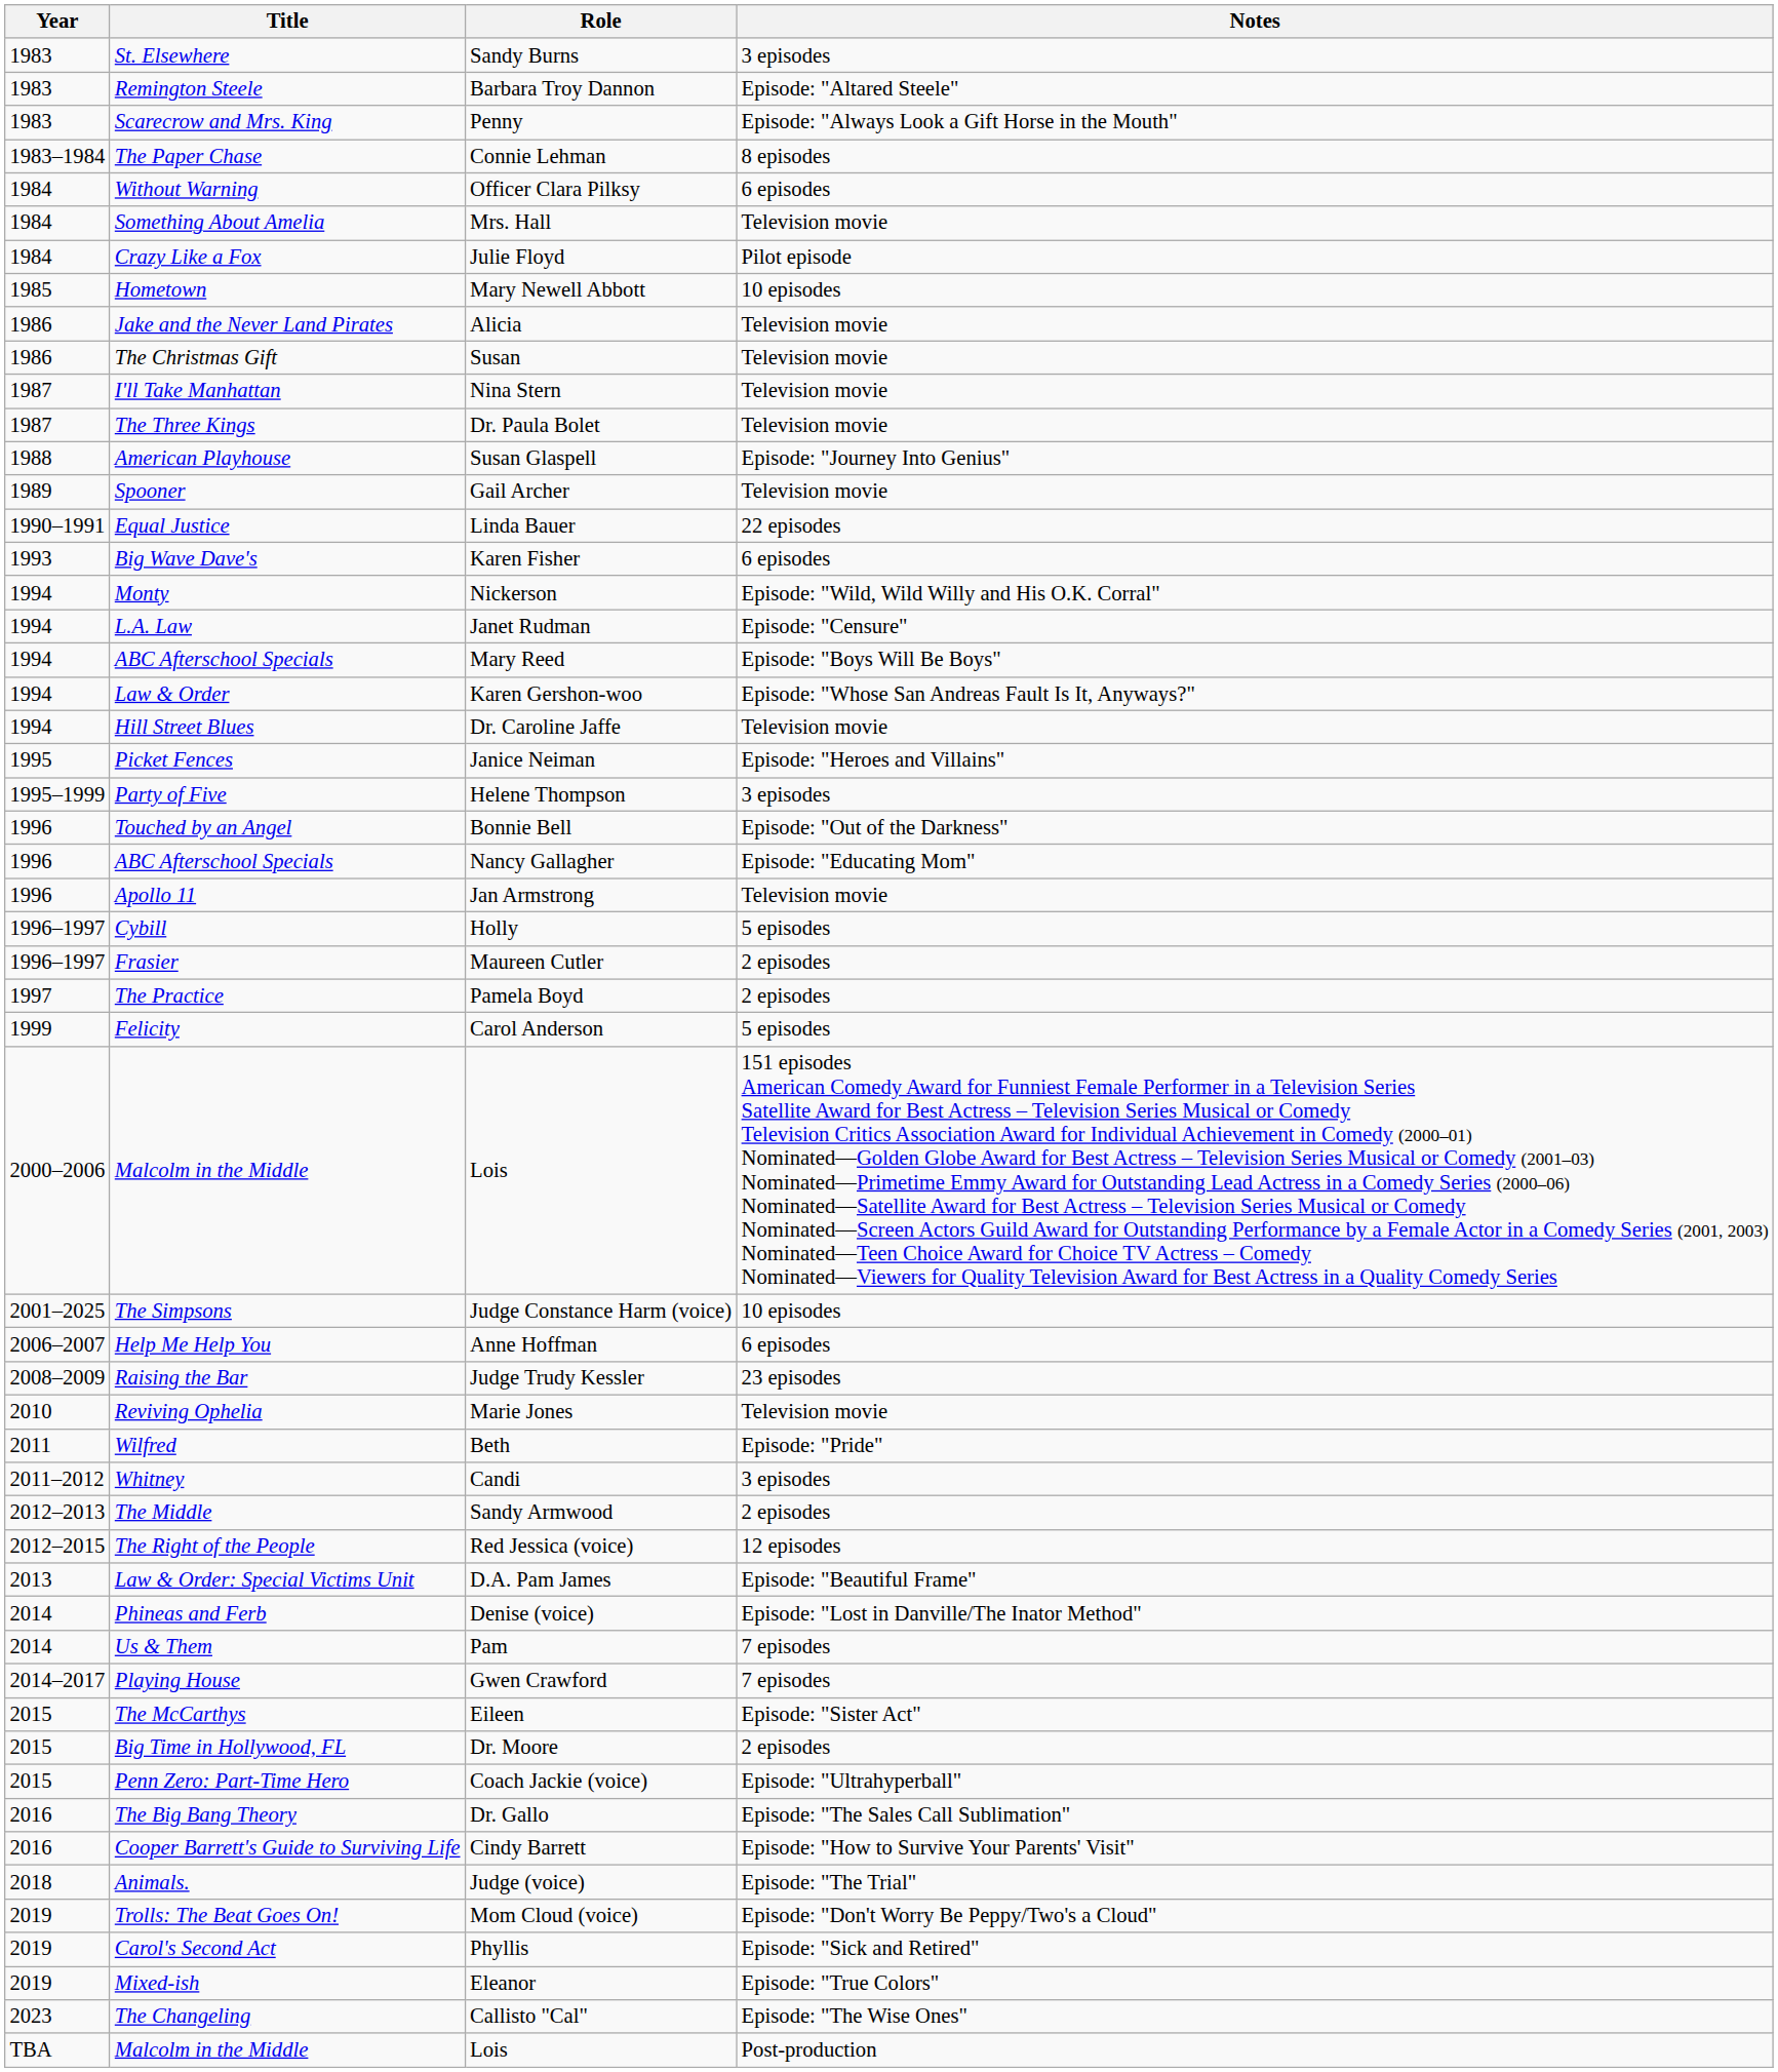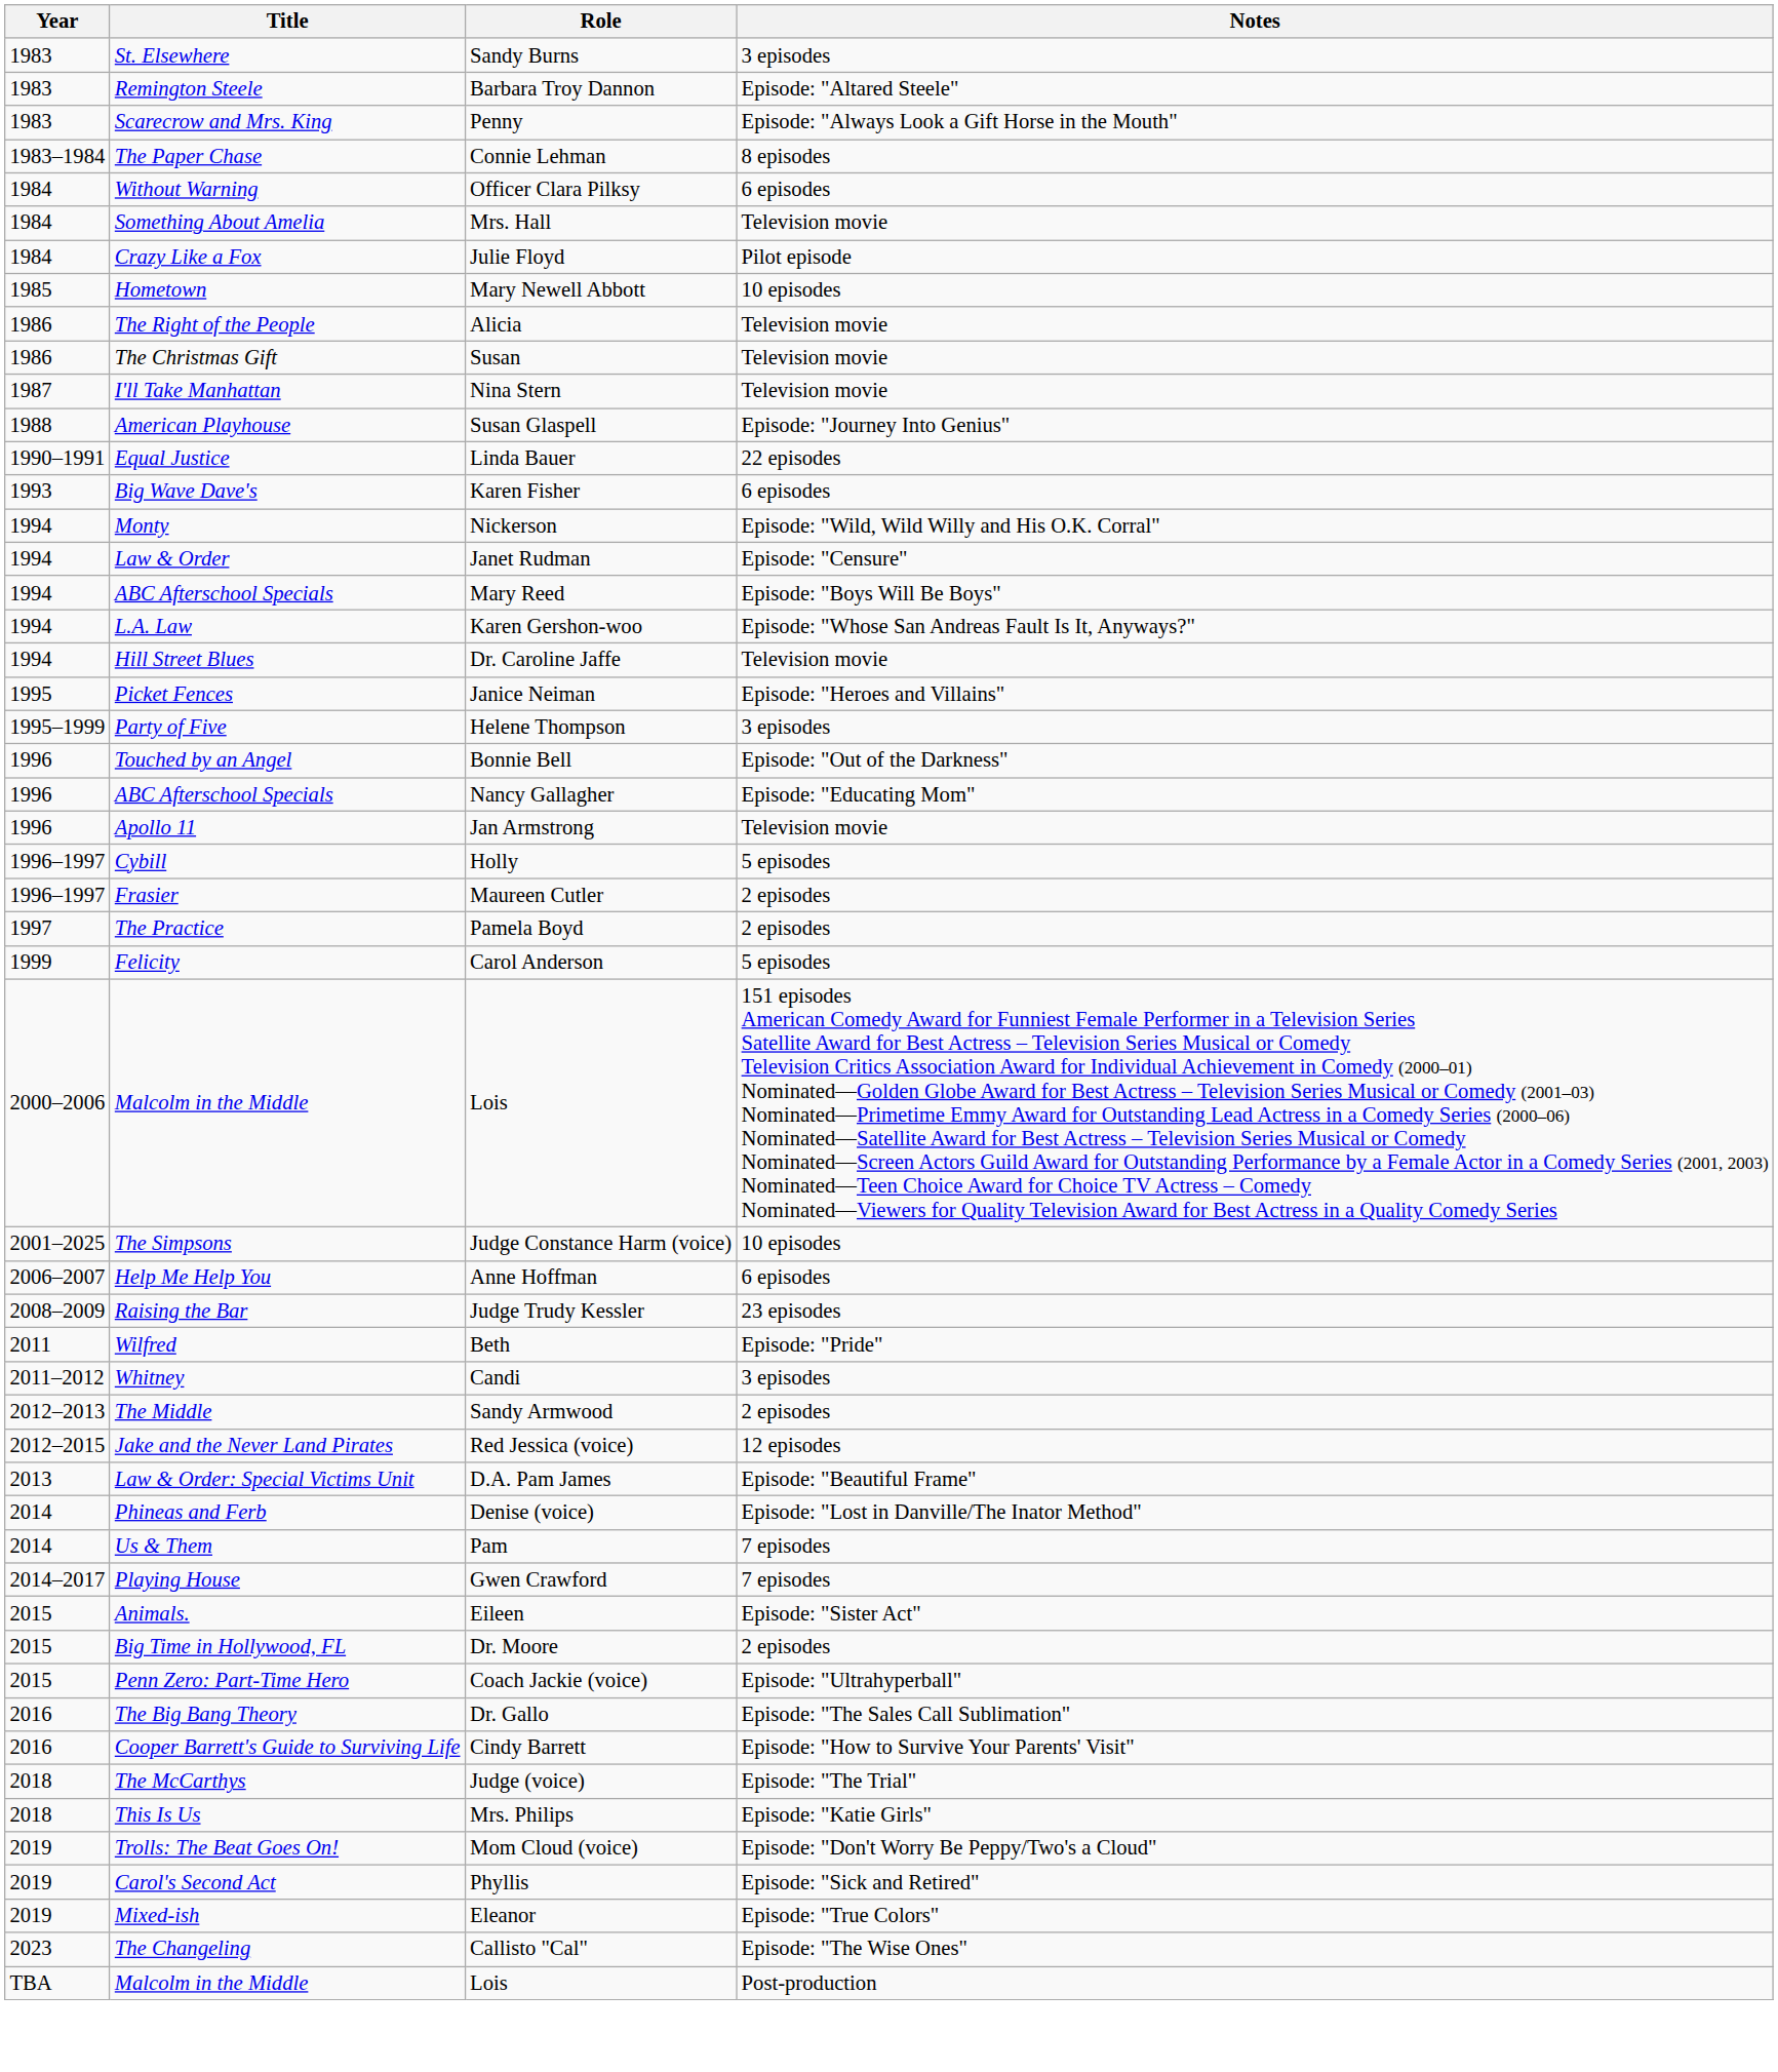Alicia | Title: Jake and the Never Land Pirates -> The Right of the People
- row: 1987 | The Three Kings | Dr. Paula Bolet | Television movie
- row: 1989 | Spooner | Gail Archer | Television movie
Janet Rudman | Title: L.A. Law -> Law & Order
Karen Gershon-woo | Title: Law & Order -> L.A. Law
- row: 2010 | Reviving Ophelia | Marie Jones | Television movie
Red Jessica (voice) | Title: The Right of the People -> Jake and the Never Land Pirates
Eileen | Title: The McCarthys -> Animals.
Judge (voice) | Title: Animals. -> The McCarthys
+ row: 2018 | This Is Us | Mrs. Philips | Episode: "Katie Girls"
